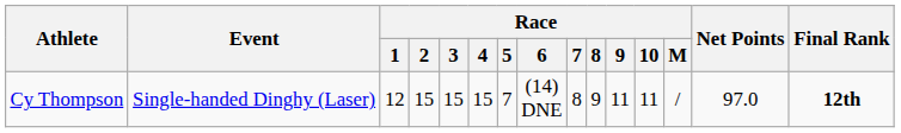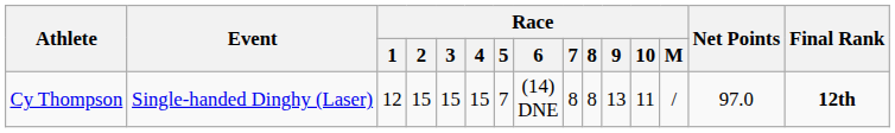Cy Thompson | Race / 8: 9 -> 8
Cy Thompson | Race / 9: 11 -> 13
